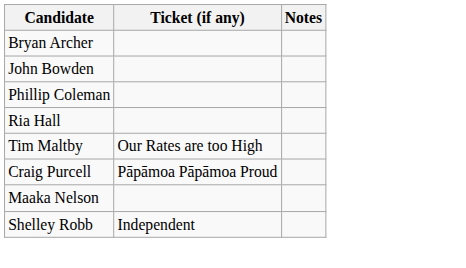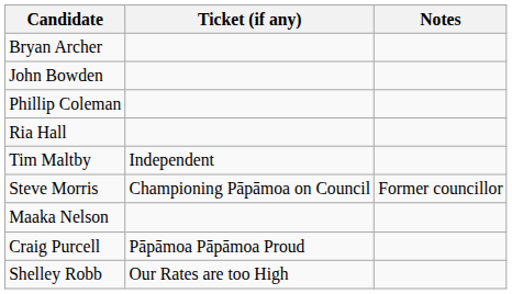Tim Maltby | Ticket (if any): Our Rates are too High -> Independent
+ row: Steve Morris | Championing Pāpāmoa on Council | Former councillor
rows swapped: Maaka Nelson <-> Craig Purcell
Shelley Robb | Ticket (if any): Independent -> Our Rates are too High
